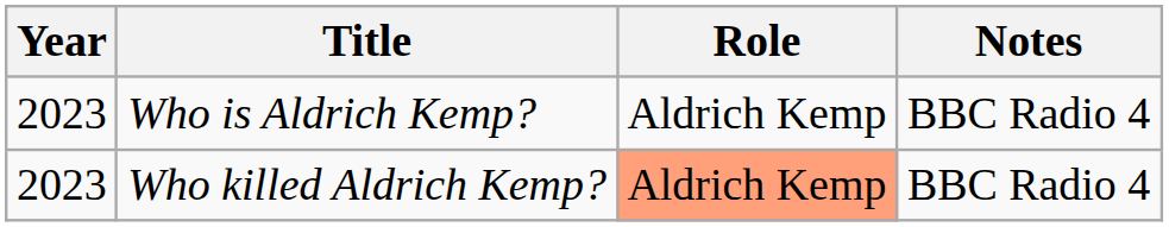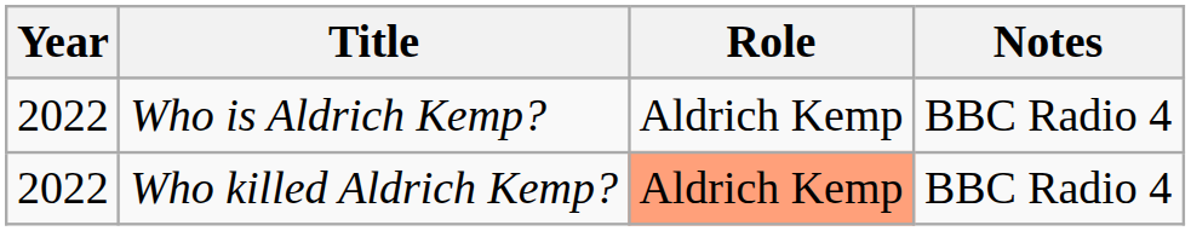Who is Aldrich Kemp? | Year: 2023 -> 2022
Who killed Aldrich Kemp? | Year: 2023 -> 2022
